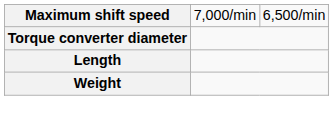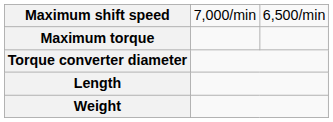+ row: Maximum torque
